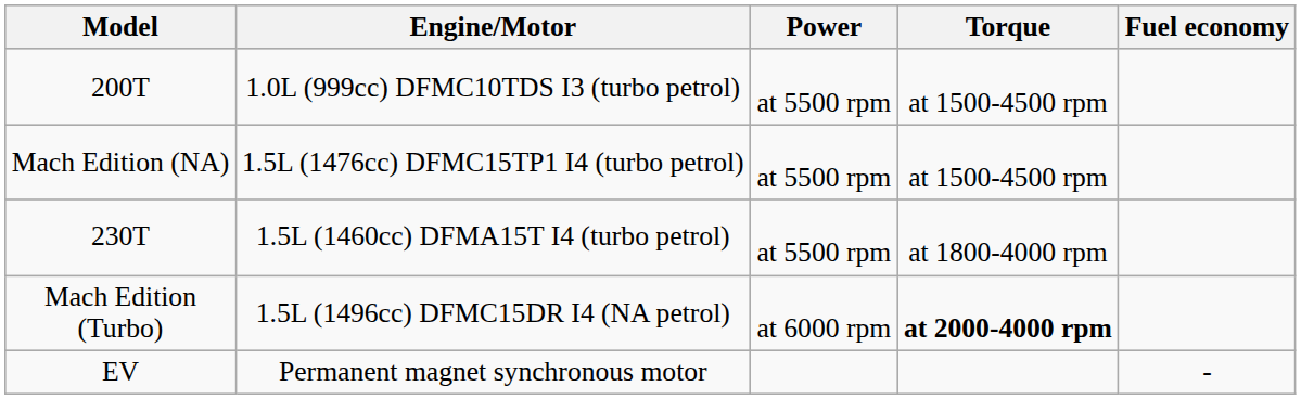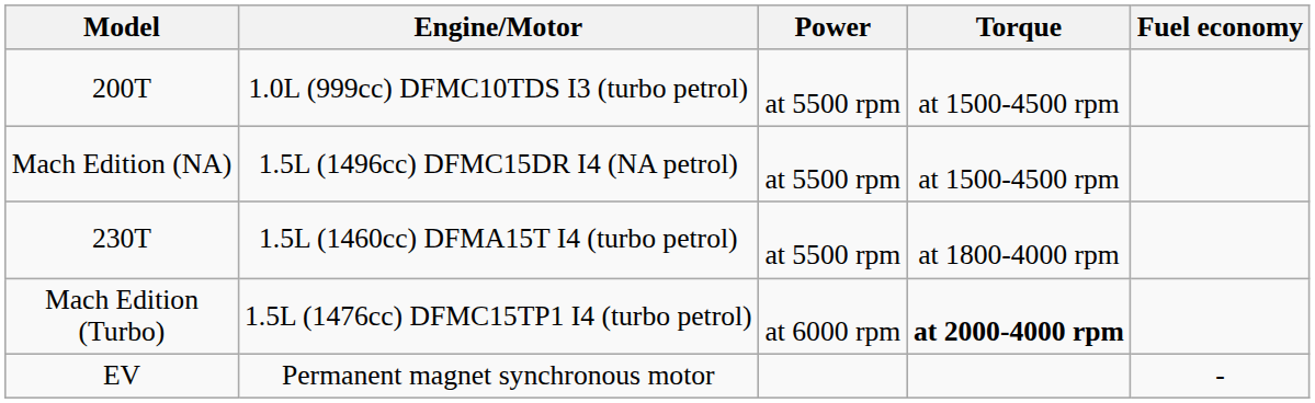Mach Edition (NA) | Engine/Motor: 1.5L (1476cc) DFMC15TP1 I4 (turbo petrol) -> 1.5L (1496cc) DFMC15DR I4 (NA petrol)
Mach Edition (Turbo) | Engine/Motor: 1.5L (1496cc) DFMC15DR I4 (NA petrol) -> 1.5L (1476cc) DFMC15TP1 I4 (turbo petrol)
